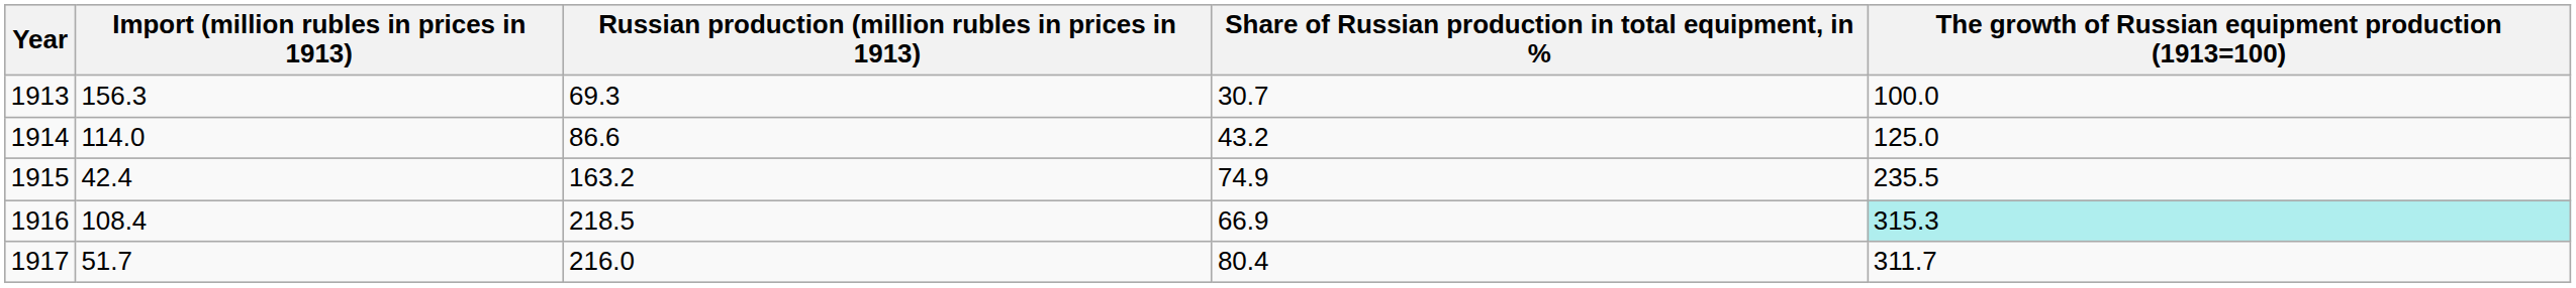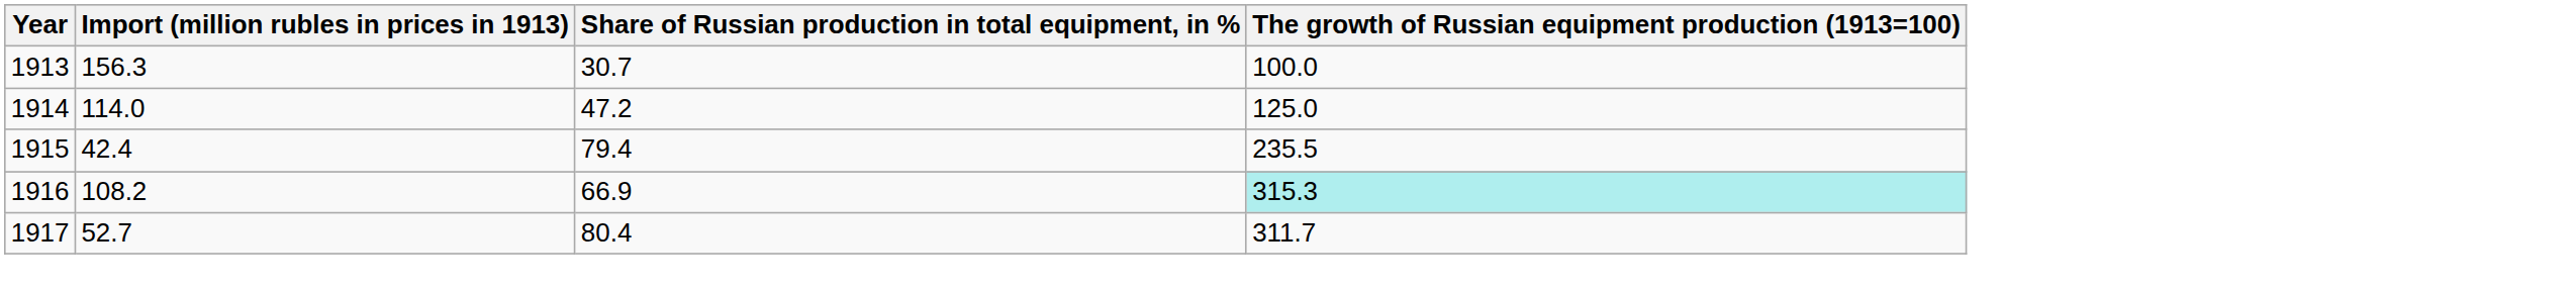- column: Russian production (million rubles in prices in 1913) | 69.3 | 86.6 | 163.2 | 218.5 | 216.0
1914 | Share of Russian production in total equipment, in %: 43.2 -> 47.2
1915 | Share of Russian production in total equipment, in %: 74.9 -> 79.4
1916 | Import (million rubles in prices in 1913): 108.4 -> 108.2
1917 | Import (million rubles in prices in 1913): 51.7 -> 52.7
